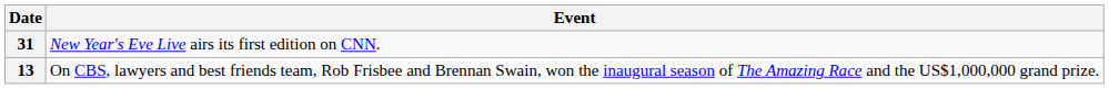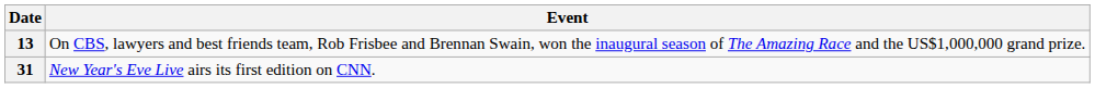rows swapped: 13 <-> 31
